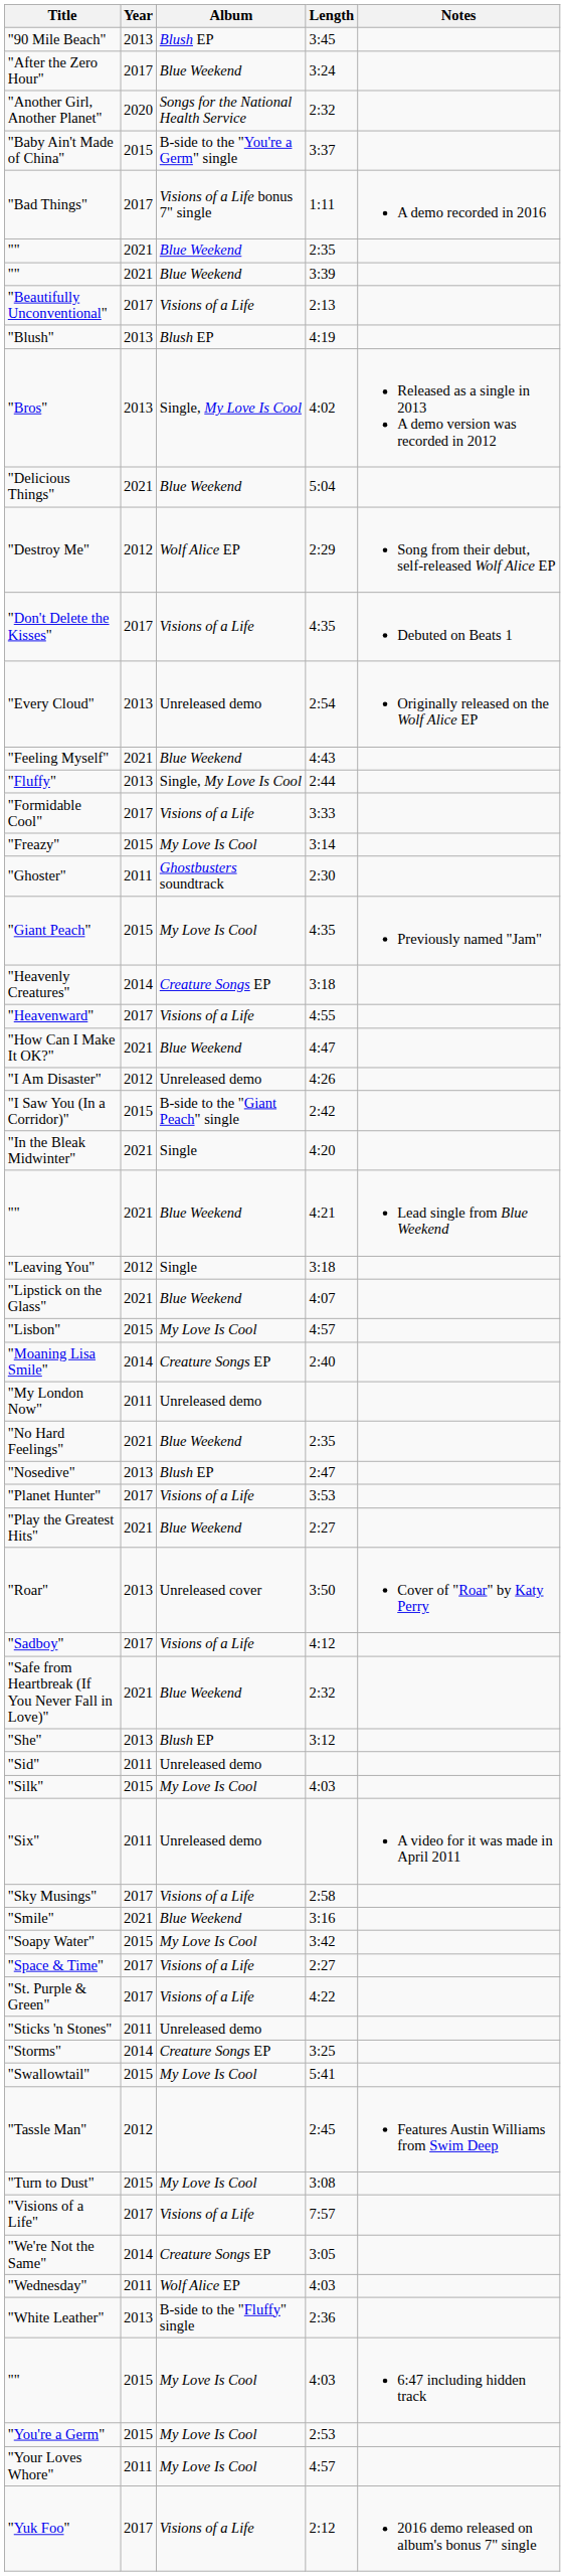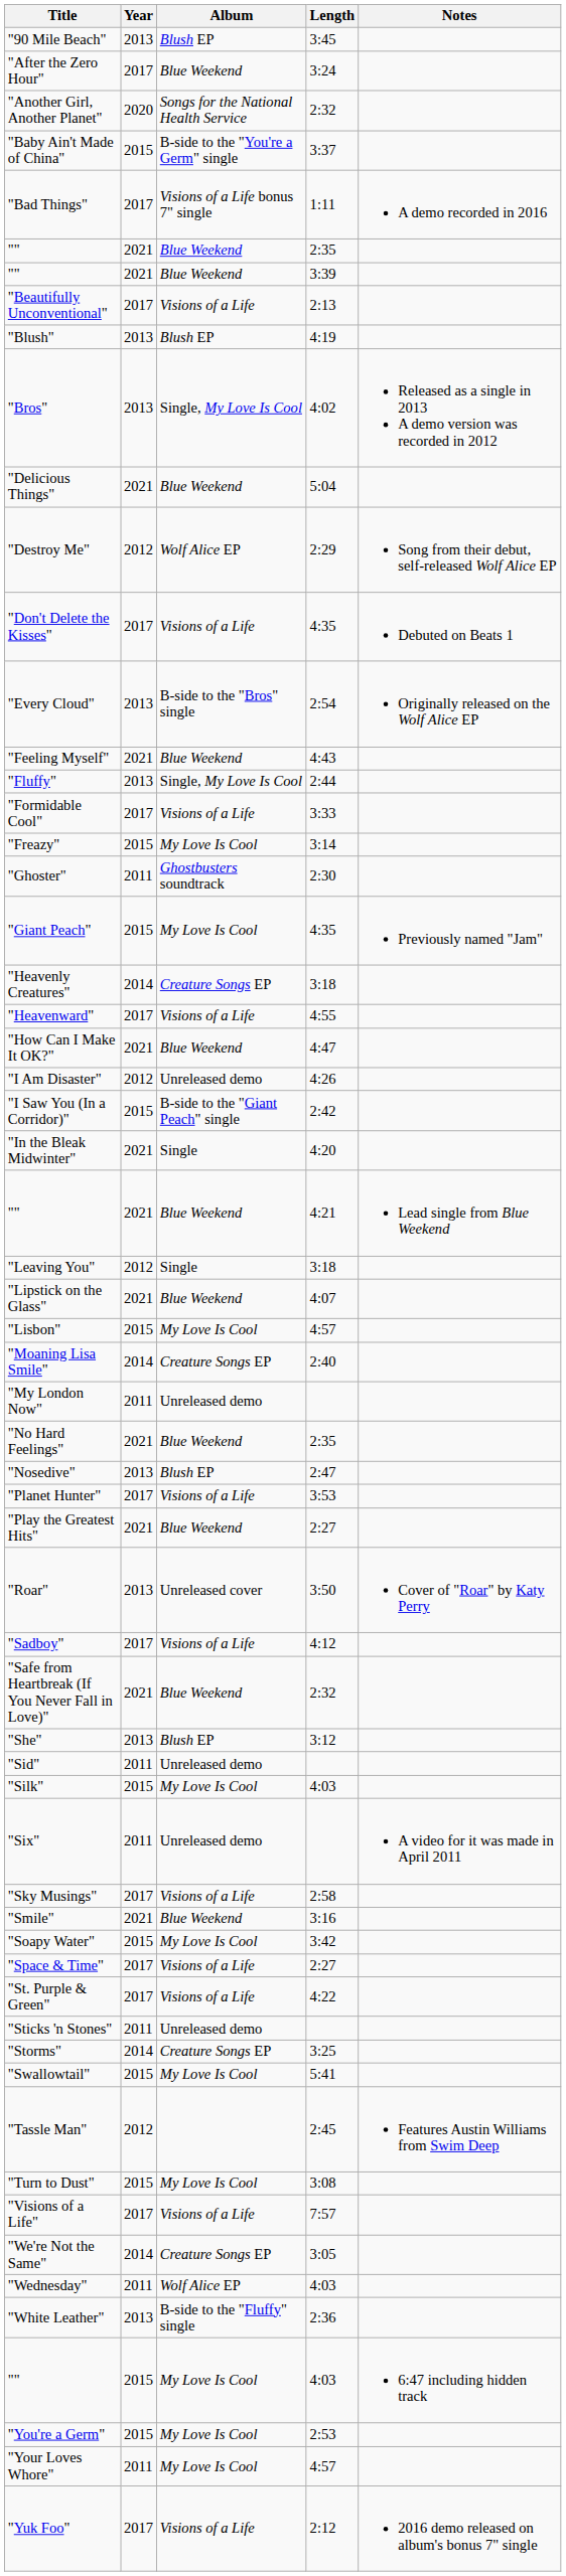"Every Cloud" | Album: Unreleased demo -> B-side to the "Bros" single
